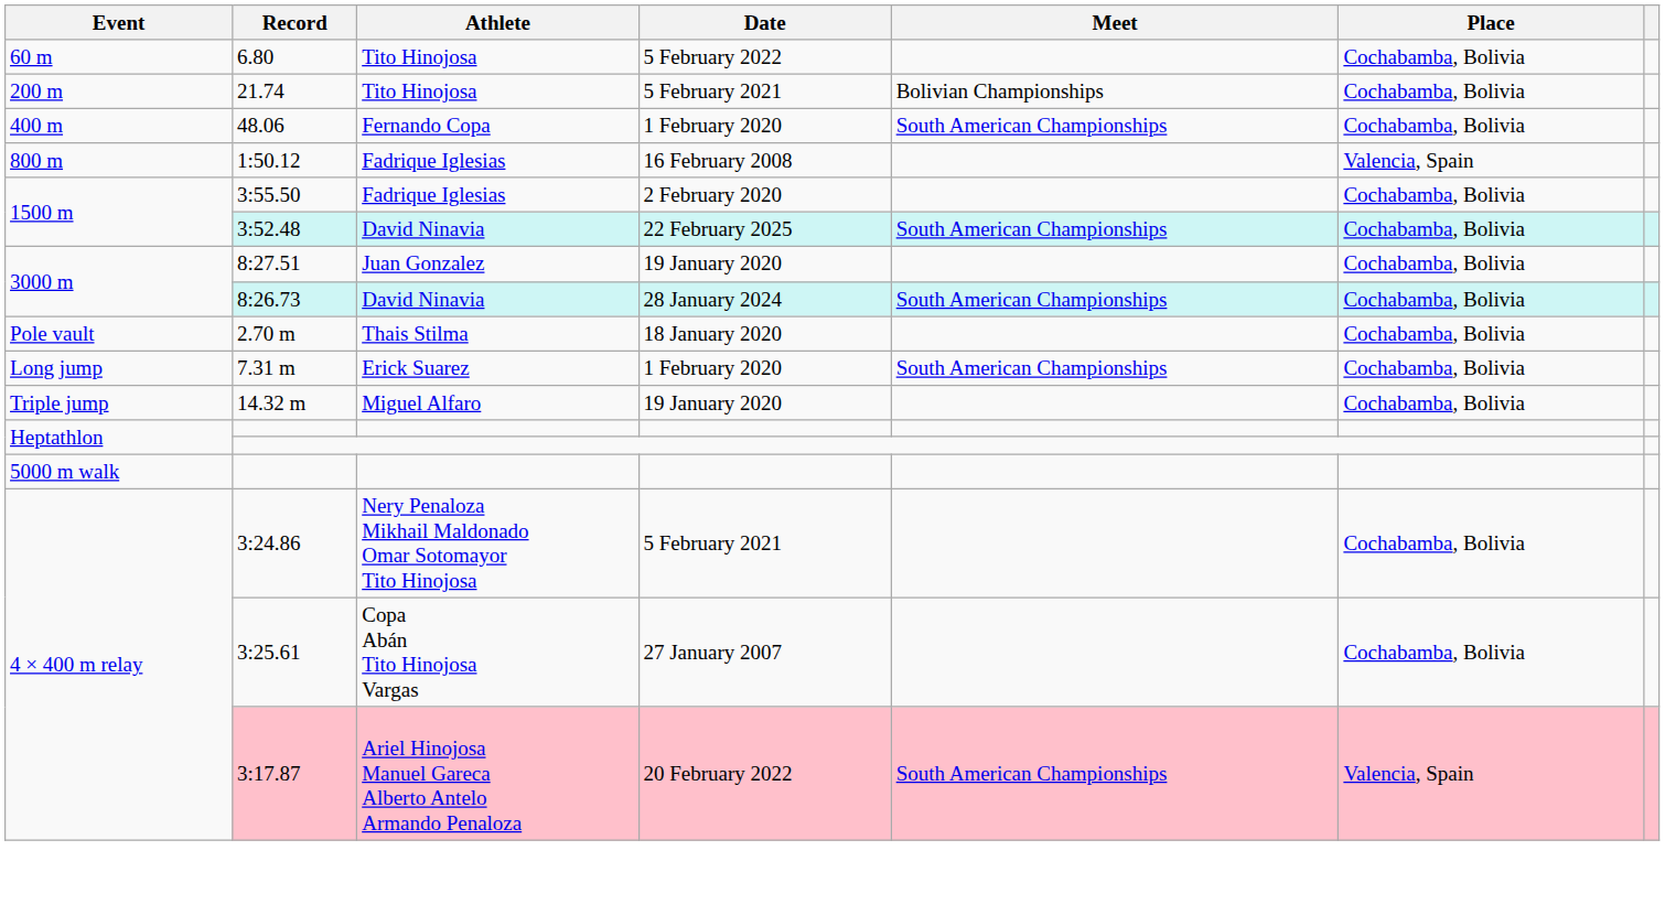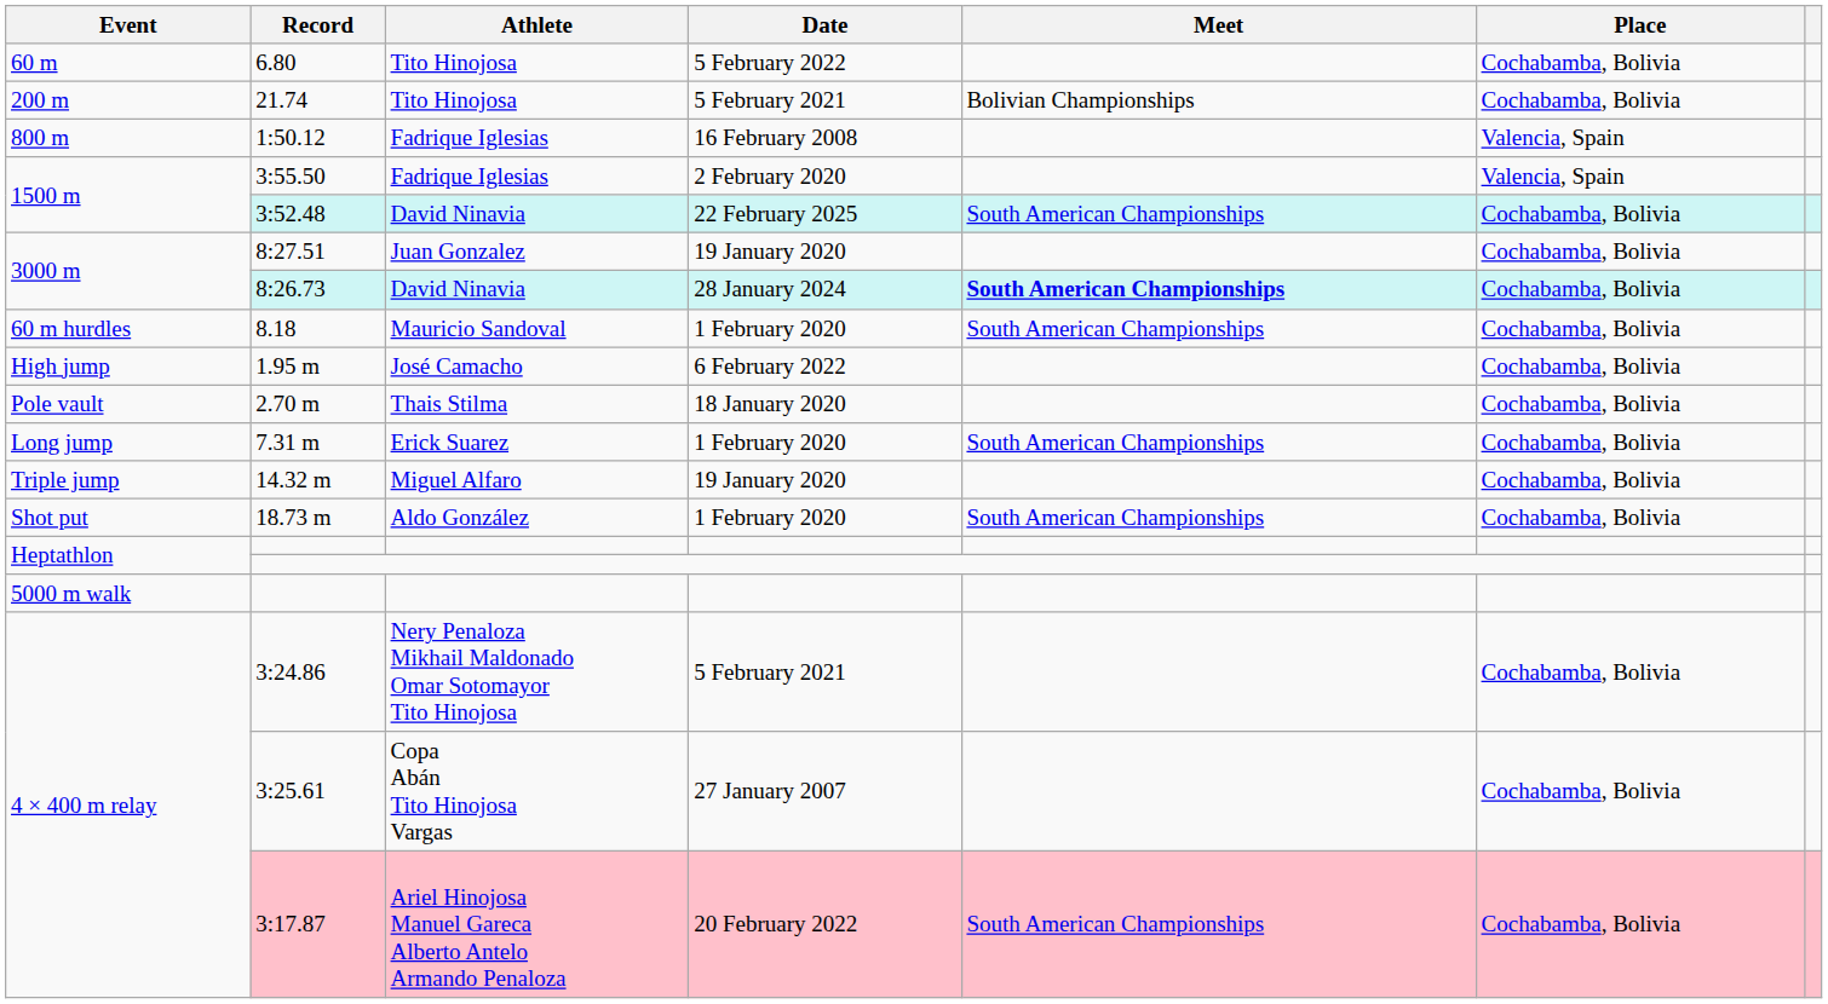- row: 400 m | 48.06 | Fernando Copa | 1 February 2020 | South American Championships | Cochabamba, Bolivia
3:55.50 | Place: Cochabamba, Bolivia -> Valencia, Spain
8:26.73 | Meet: normal -> bold
+ row: 60 m hurdles | 8.18 | Mauricio Sandoval | 1 February 2020 | South American Championships | Cochabamba, Bolivia
+ row: High jump | 1.95 m | José Camacho | 6 February 2022 | Cochabamba, Bolivia
+ row: Shot put | 18.73 m | Aldo González | 1 February 2020 | South American Championships | Cochabamba, Bolivia
3:17.87 | Place: Valencia, Spain -> Cochabamba, Bolivia
